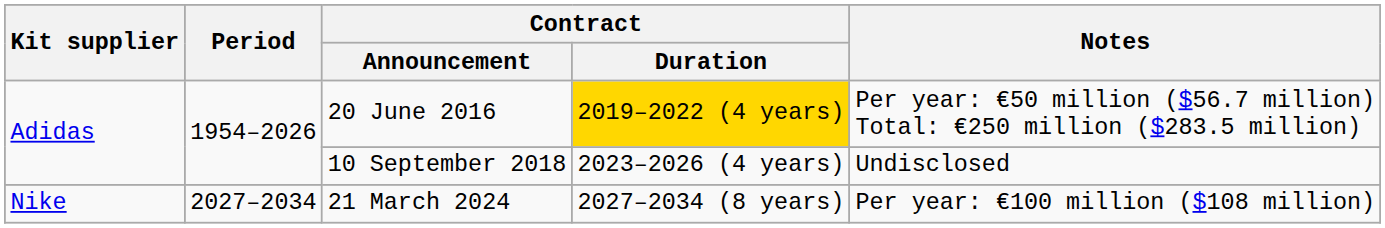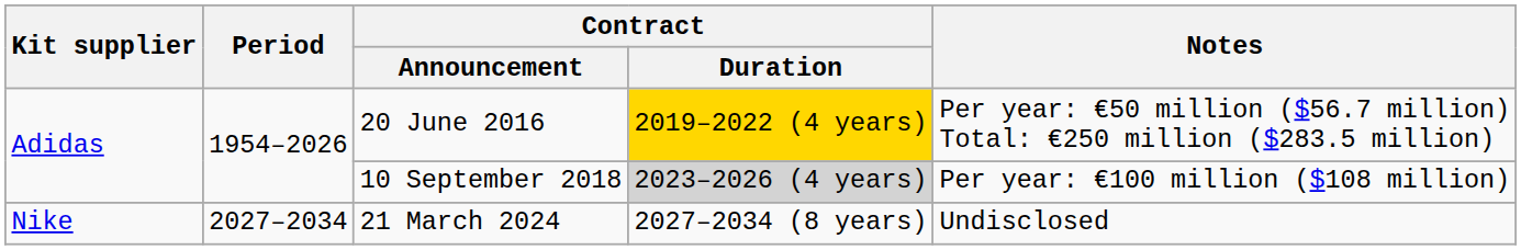10 September 2018 | Contract / Duration: no background -> lightgrey background
10 September 2018 | Notes: Undisclosed -> Per year: €100 million ($108 million)
21 March 2024 | Notes: Per year: €100 million ($108 million) -> Undisclosed
